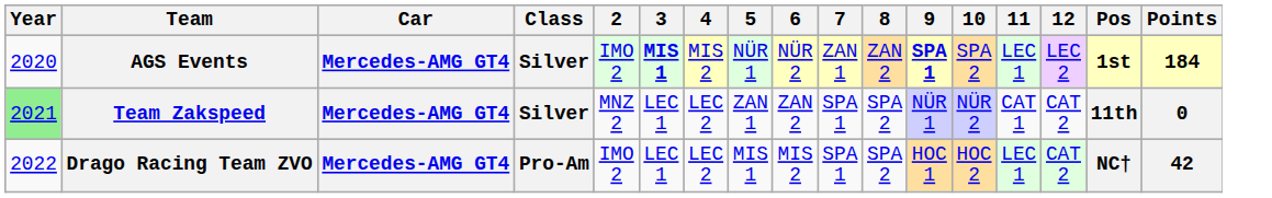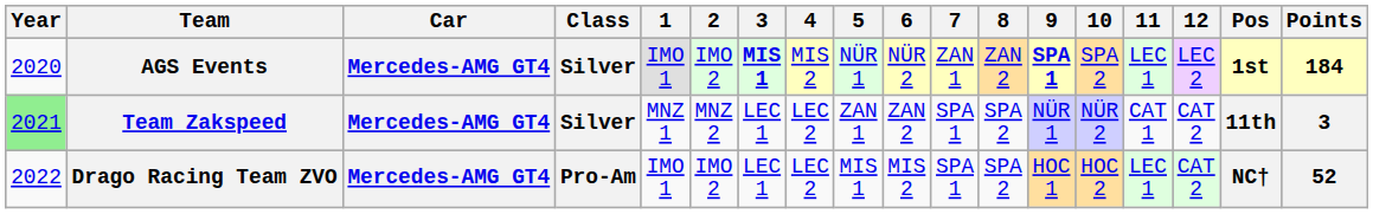+ column: 1 | IMO 1 | MNZ 1 | IMO 1
Team Zakspeed | Points: 0 -> 3
Drago Racing Team ZVO | Points: 42 -> 52
